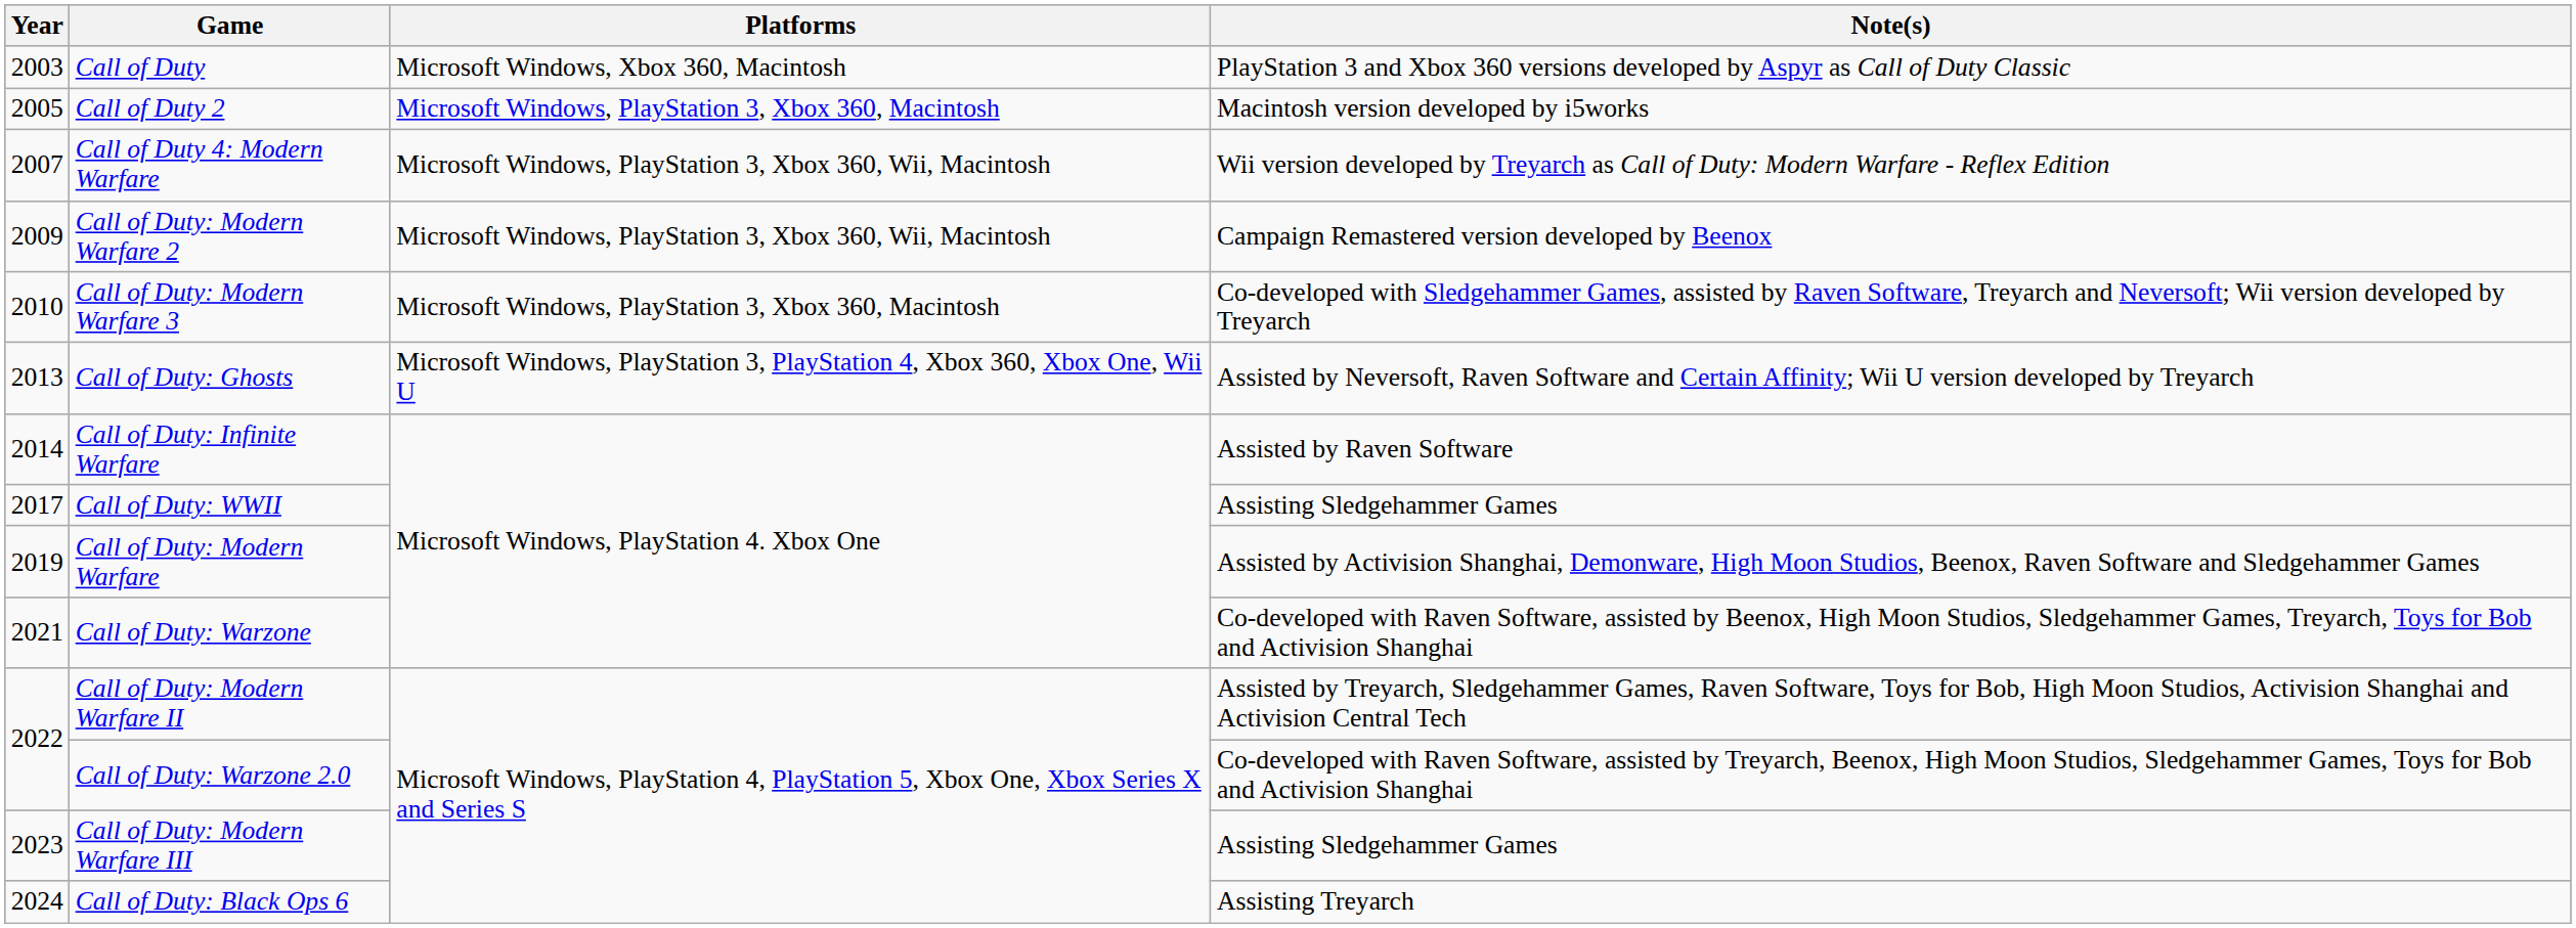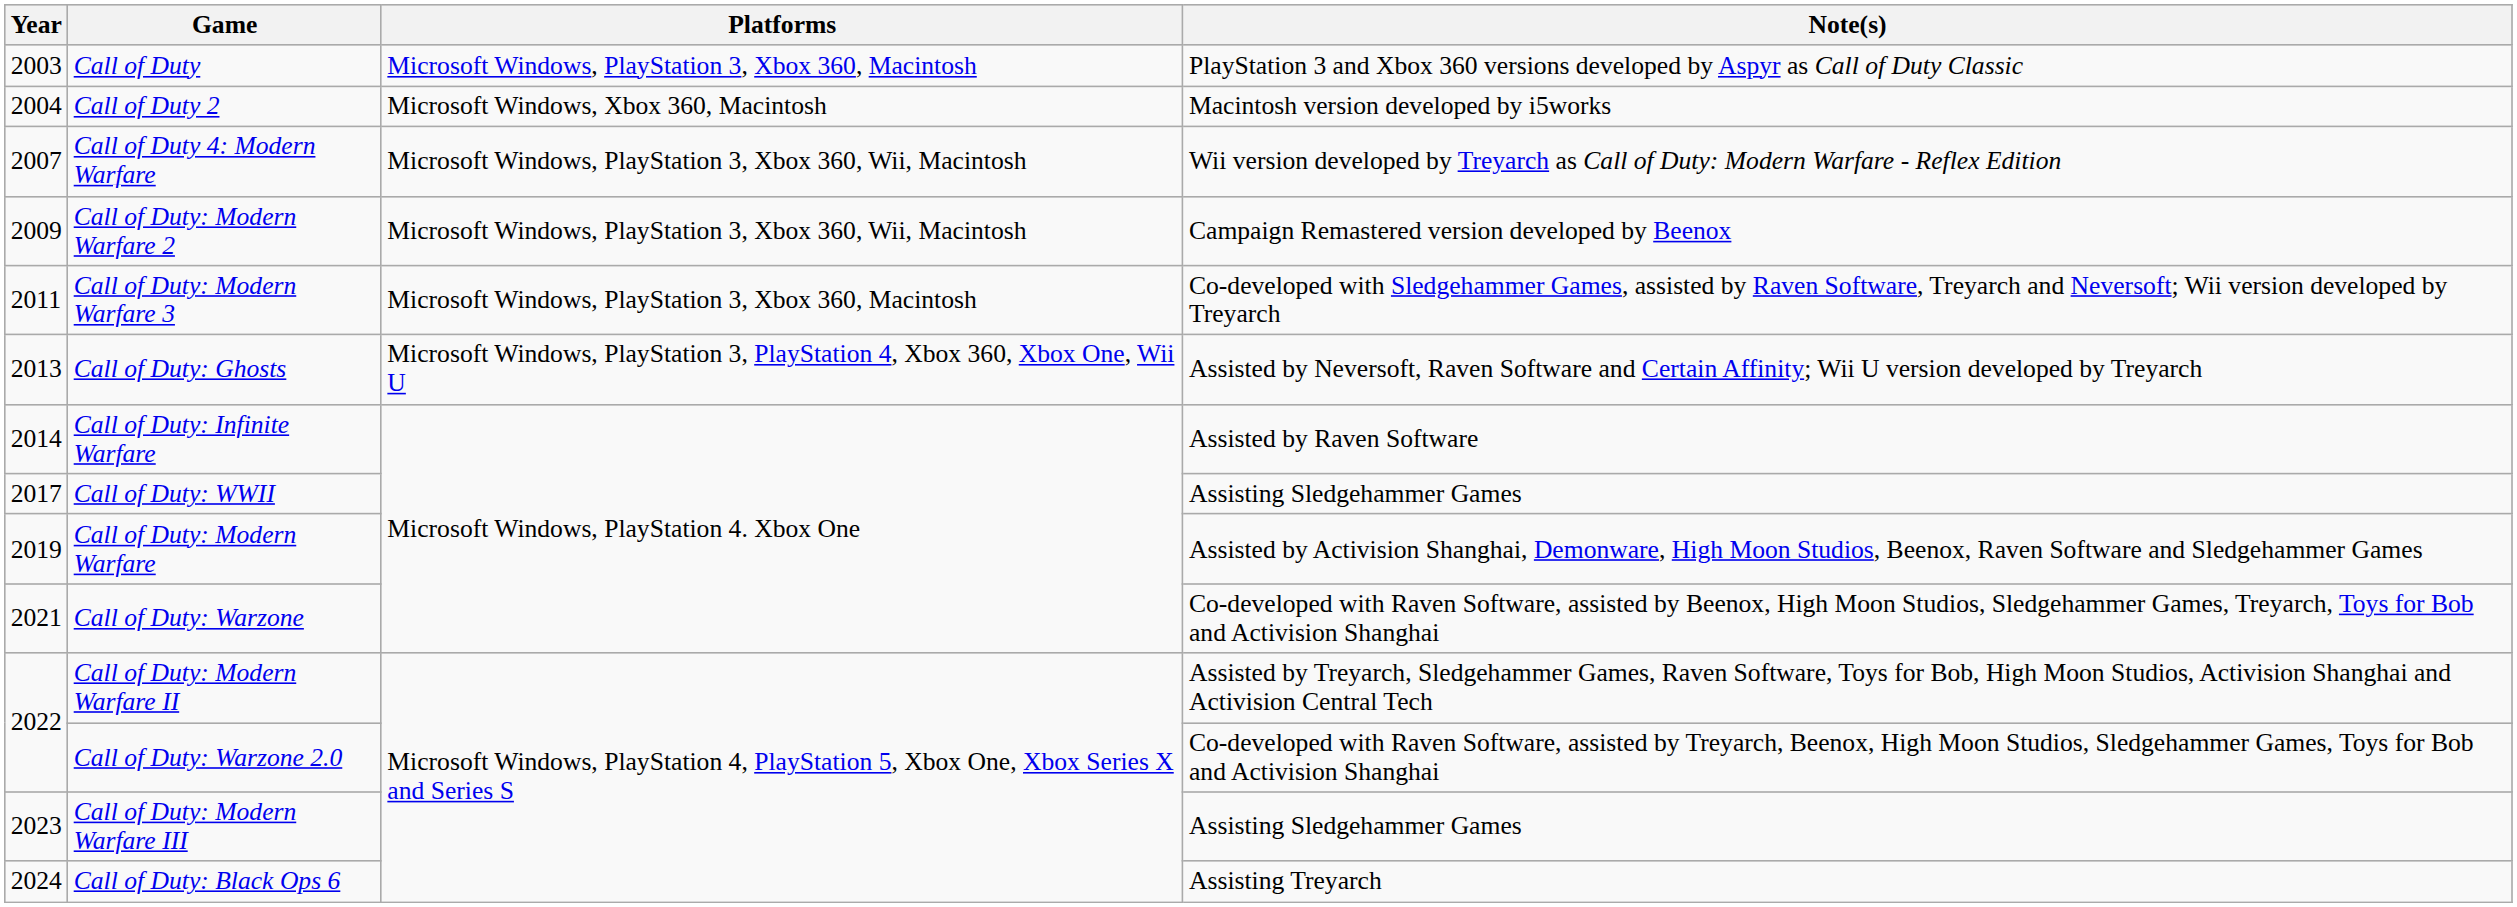Call of Duty | Platforms: Microsoft Windows, Xbox 360, Macintosh -> Microsoft Windows, PlayStation 3, Xbox 360, Macintosh
Call of Duty 2 | Year: 2005 -> 2004
Call of Duty 2 | Platforms: Microsoft Windows, PlayStation 3, Xbox 360, Macintosh -> Microsoft Windows, Xbox 360, Macintosh
Call of Duty: Modern Warfare 3 | Year: 2010 -> 2011
